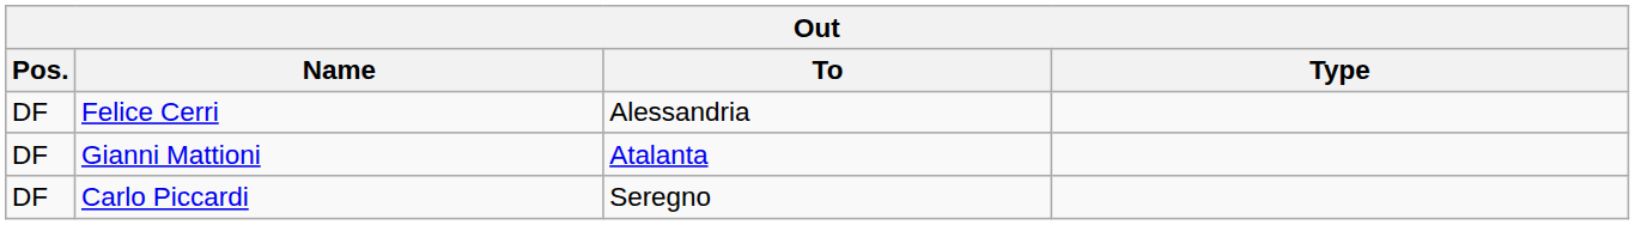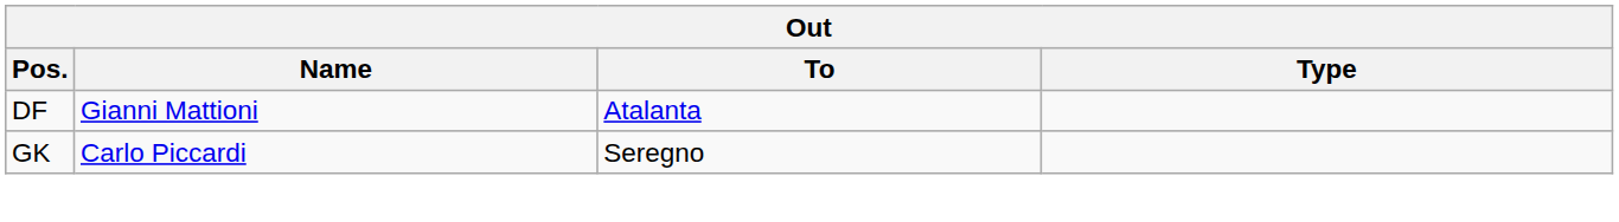- row: DF | Felice Cerri | Alessandria
Carlo Piccardi | Pos.: DF -> GK
